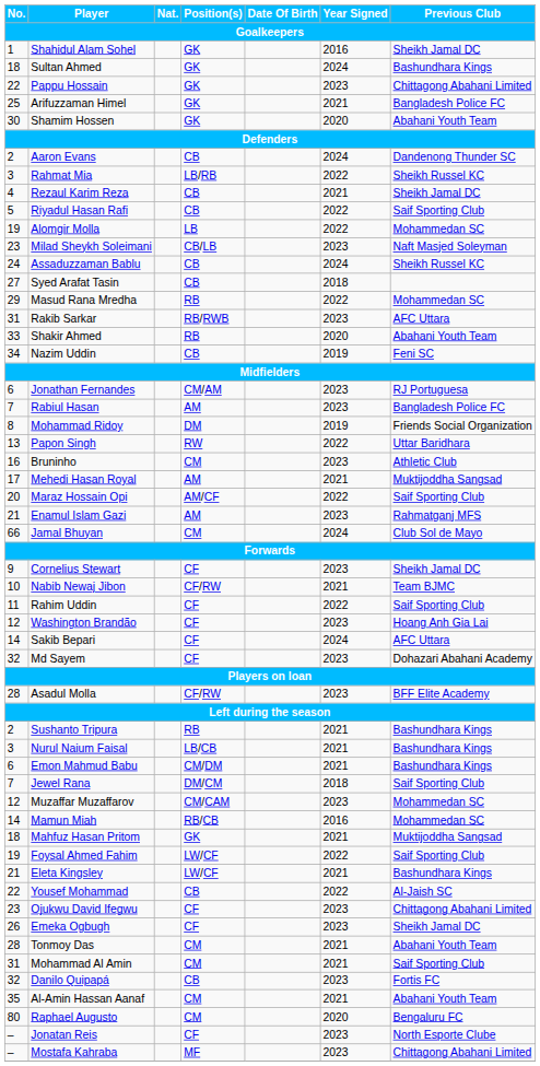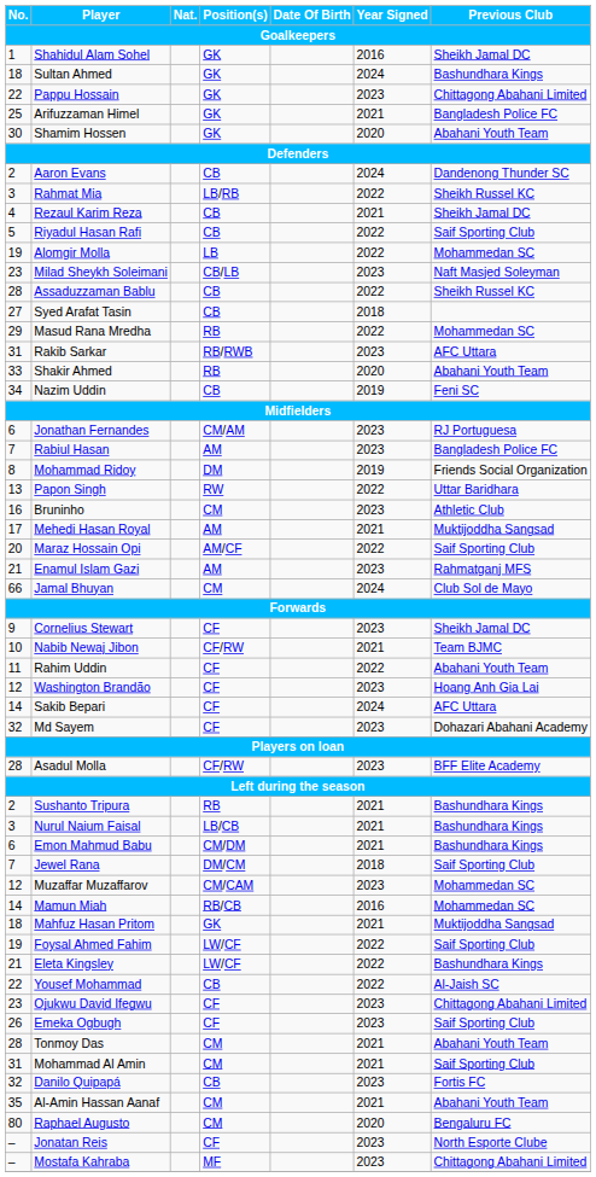Assaduzzaman Bablu | No. / Goalkeepers: 24 -> 28
Assaduzzaman Bablu | Year Signed / Goalkeepers: 2024 -> 2022
Rahim Uddin | Previous Club / Goalkeepers: Saif Sporting Club -> Abahani Youth Team
Eleta Kingsley | Year Signed / Goalkeepers: 2021 -> 2022
Emeka Ogbugh | Previous Club / Goalkeepers: Sheikh Jamal DC -> Saif Sporting Club
